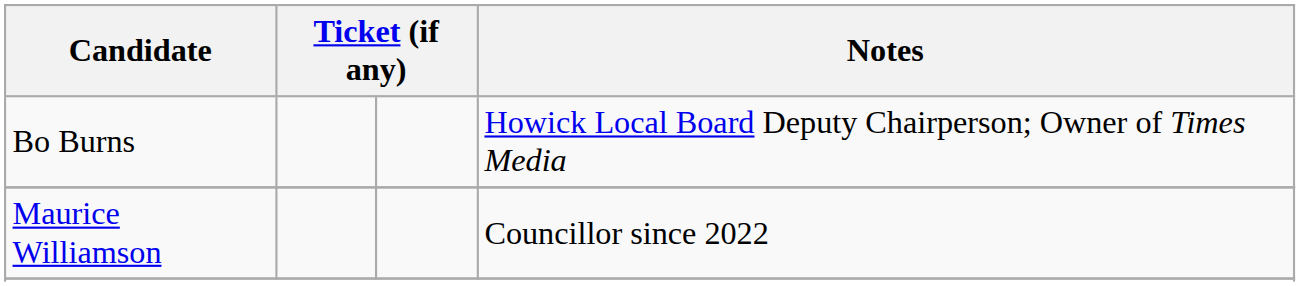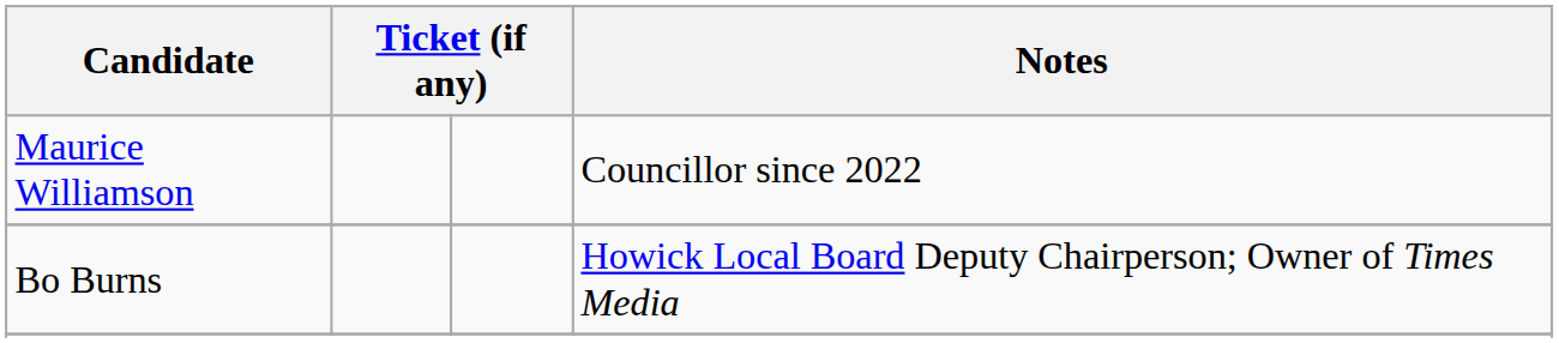rows swapped: Bo Burns <-> Maurice Williamson
